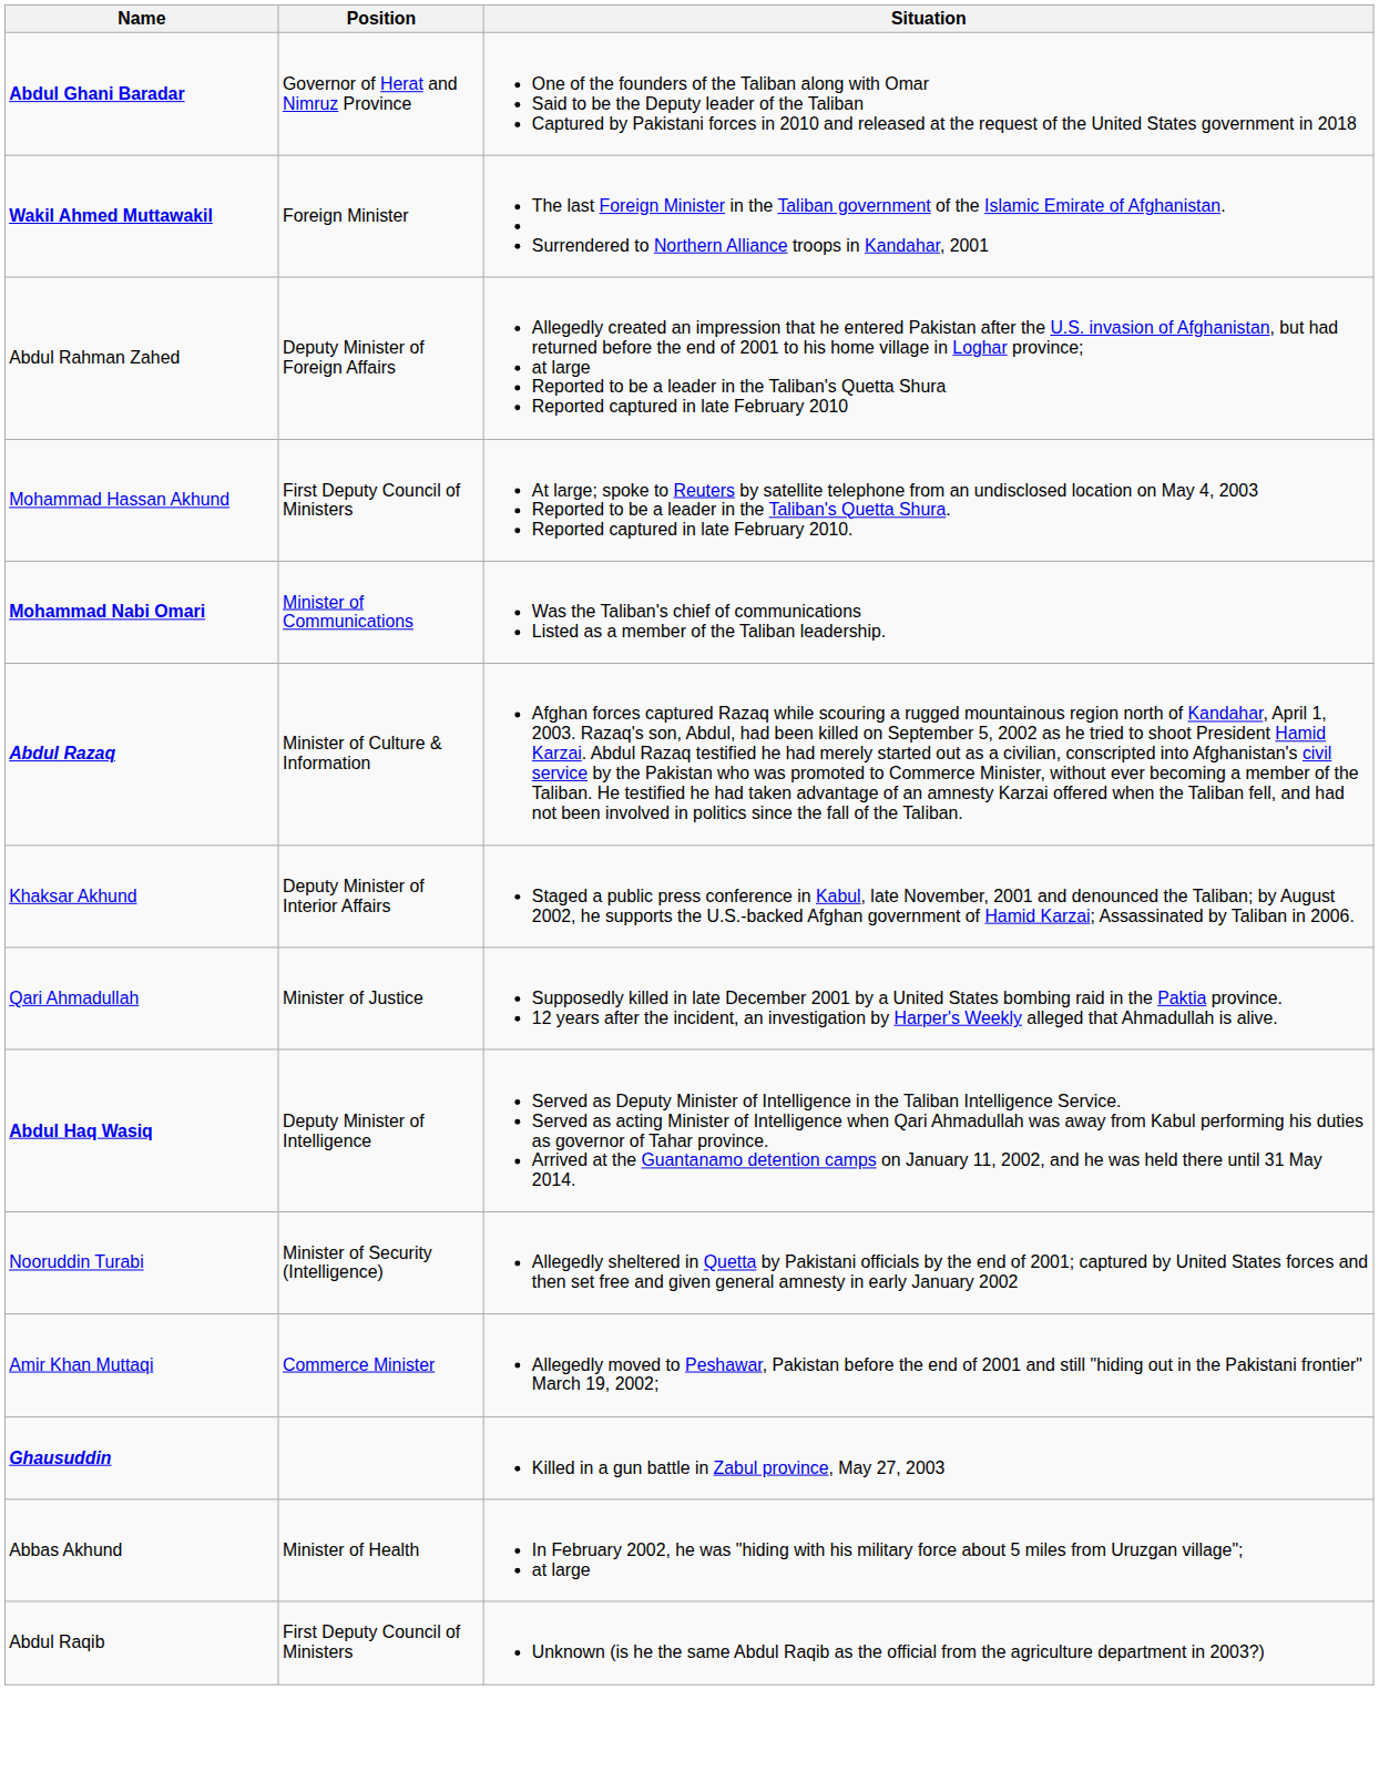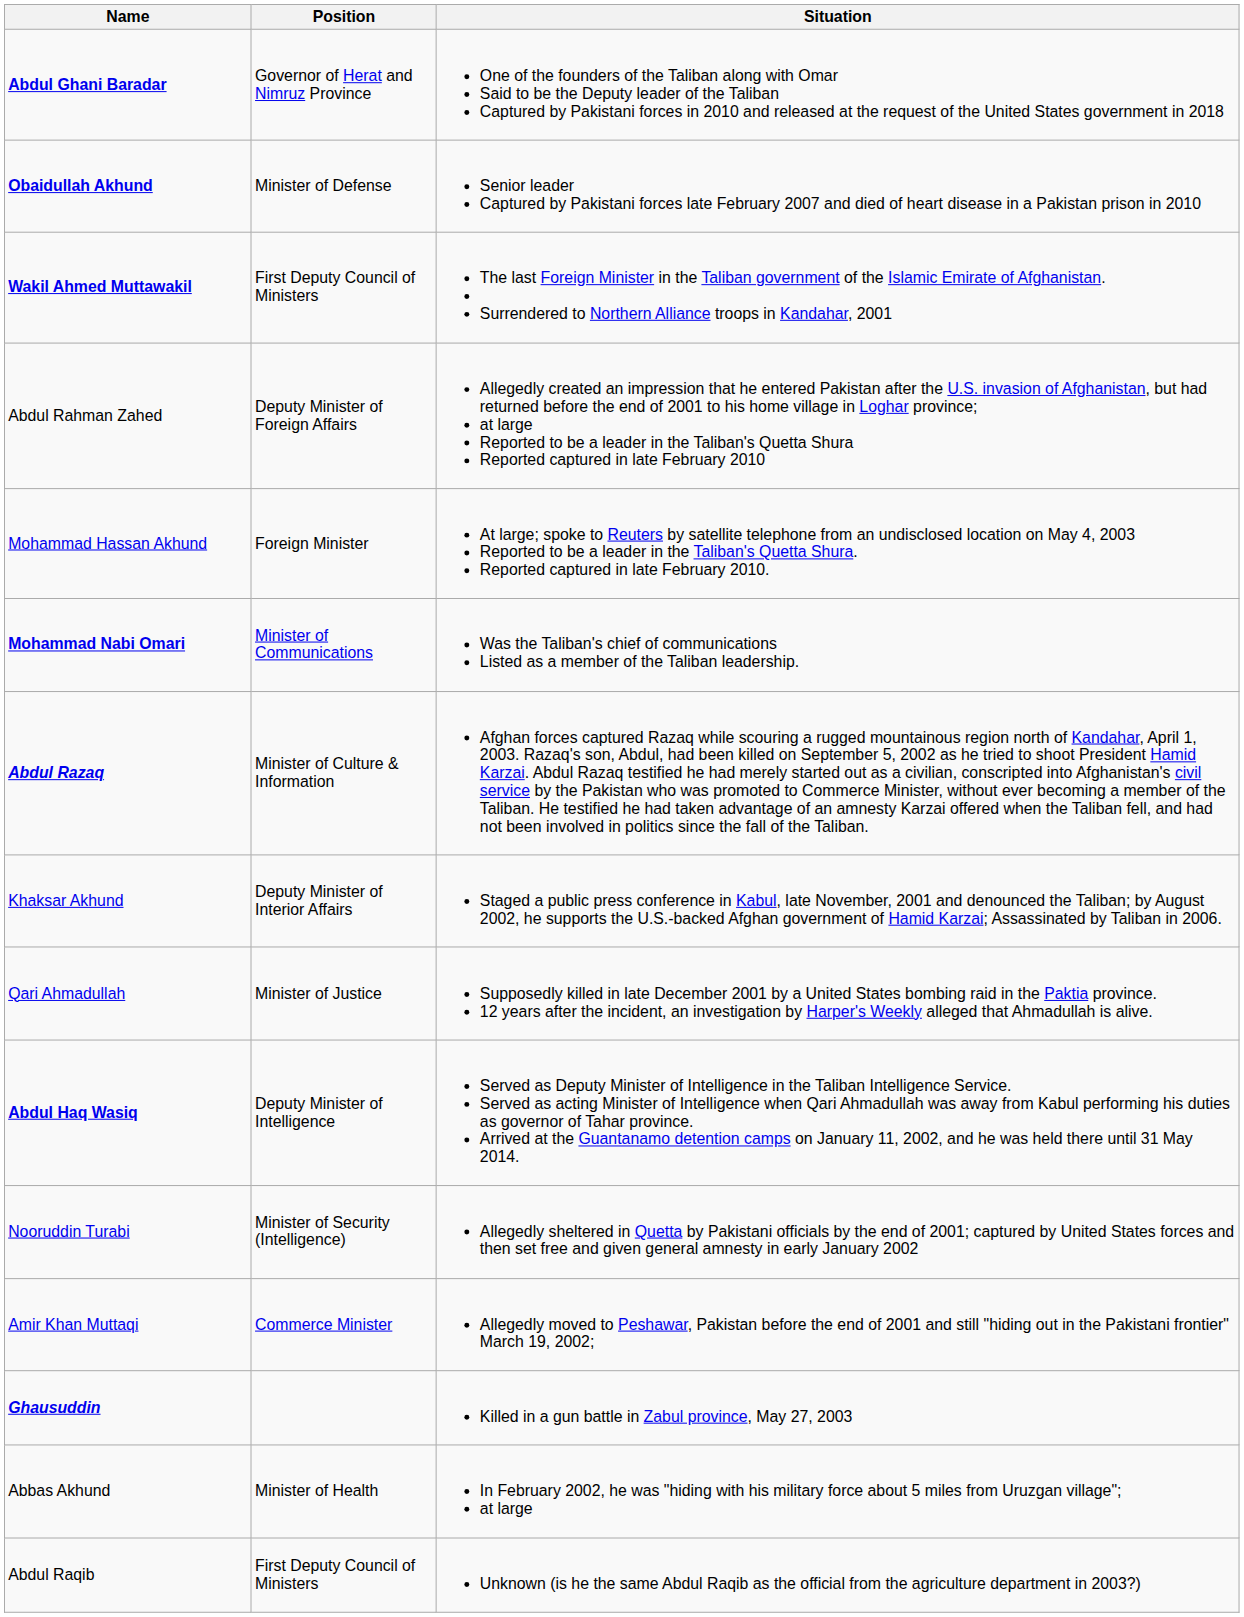+ row: Obaidullah Akhund | Minister of Defense | Senior leader Captured by Pakistani forces late February 2007 and died of heart disease in a Pakistan prison in 2010
Wakil Ahmed Muttawakil | Position: Foreign Minister -> First Deputy Council of Ministers
Mohammad Hassan Akhund | Position: First Deputy Council of Ministers -> Foreign Minister
